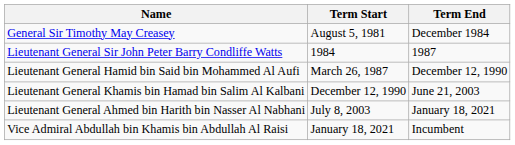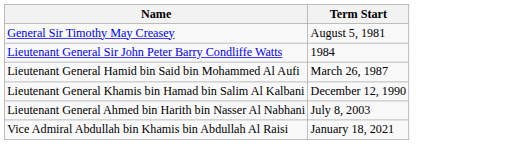- column: Term End | December 1984 | 1987 | December 12, 1990 | June 21, 2003 | January 18, 2021 | Incumbent
